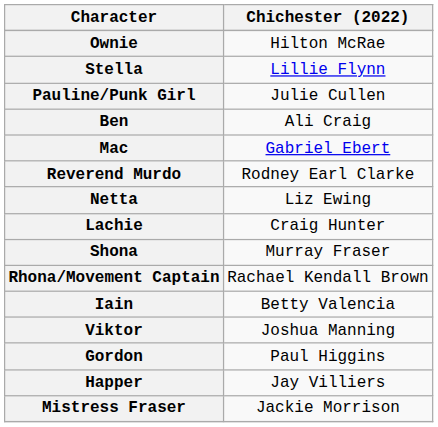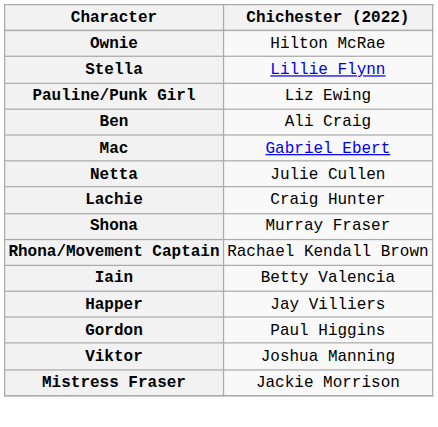Pauline/Punk Girl | Chichester (2022): Julie Cullen -> Liz Ewing
- row: Reverend Murdo | Rodney Earl Clarke
Netta | Chichester (2022): Liz Ewing -> Julie Cullen
rows swapped: Viktor <-> Happer
